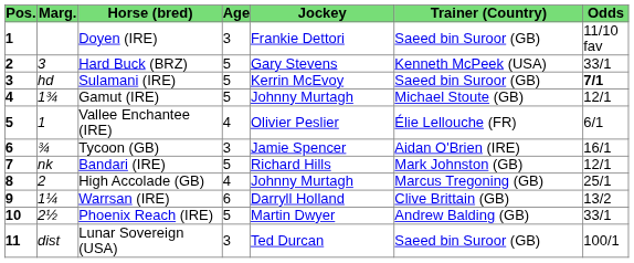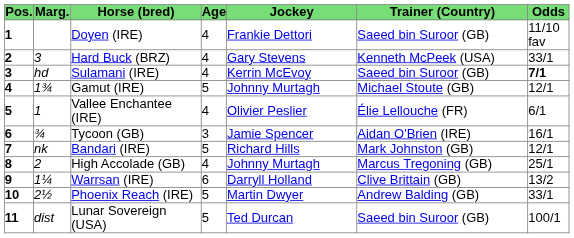Doyen (IRE) | Age: 3 -> 4
Hard Buck (BRZ) | Age: 5 -> 4
Sulamani (IRE) | Age: 5 -> 4
Lunar Sovereign (USA) | Age: 3 -> 5
